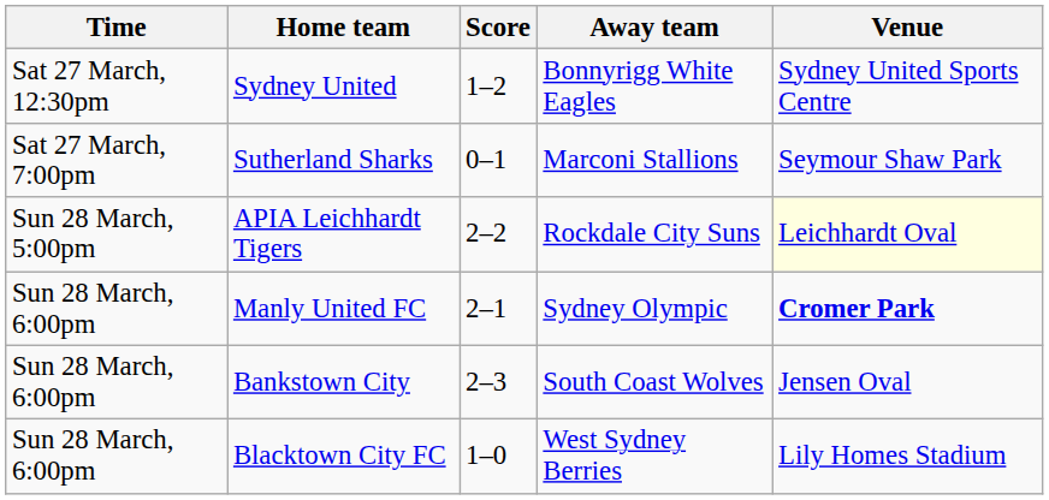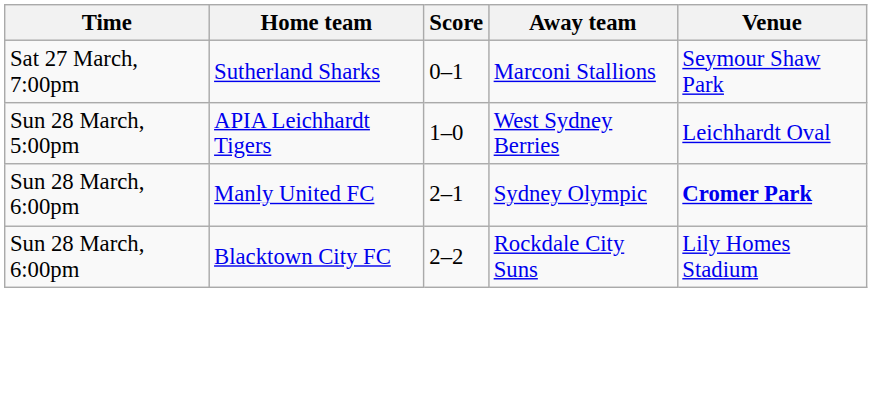- row: Sat 27 March, 12:30pm | Sydney United | 1–2 | Bonnyrigg White Eagles | Sydney United Sports Centre
APIA Leichhardt Tigers | Score: 2–2 -> 1–0
APIA Leichhardt Tigers | Away team: Rockdale City Suns -> West Sydney Berries
APIA Leichhardt Tigers | Venue: lightyellow background -> no background
- row: Sun 28 March, 6:00pm | Bankstown City | 2–3 | South Coast Wolves | Jensen Oval
Blacktown City FC | Score: 1–0 -> 2–2
Blacktown City FC | Away team: West Sydney Berries -> Rockdale City Suns
